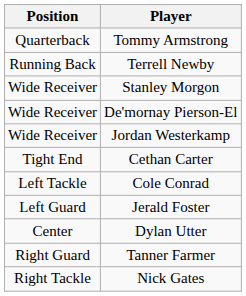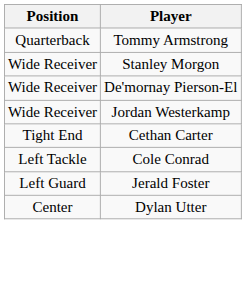- row: Running Back | Terrell Newby
- row: Right Guard | Tanner Farmer
- row: Right Tackle | Nick Gates
